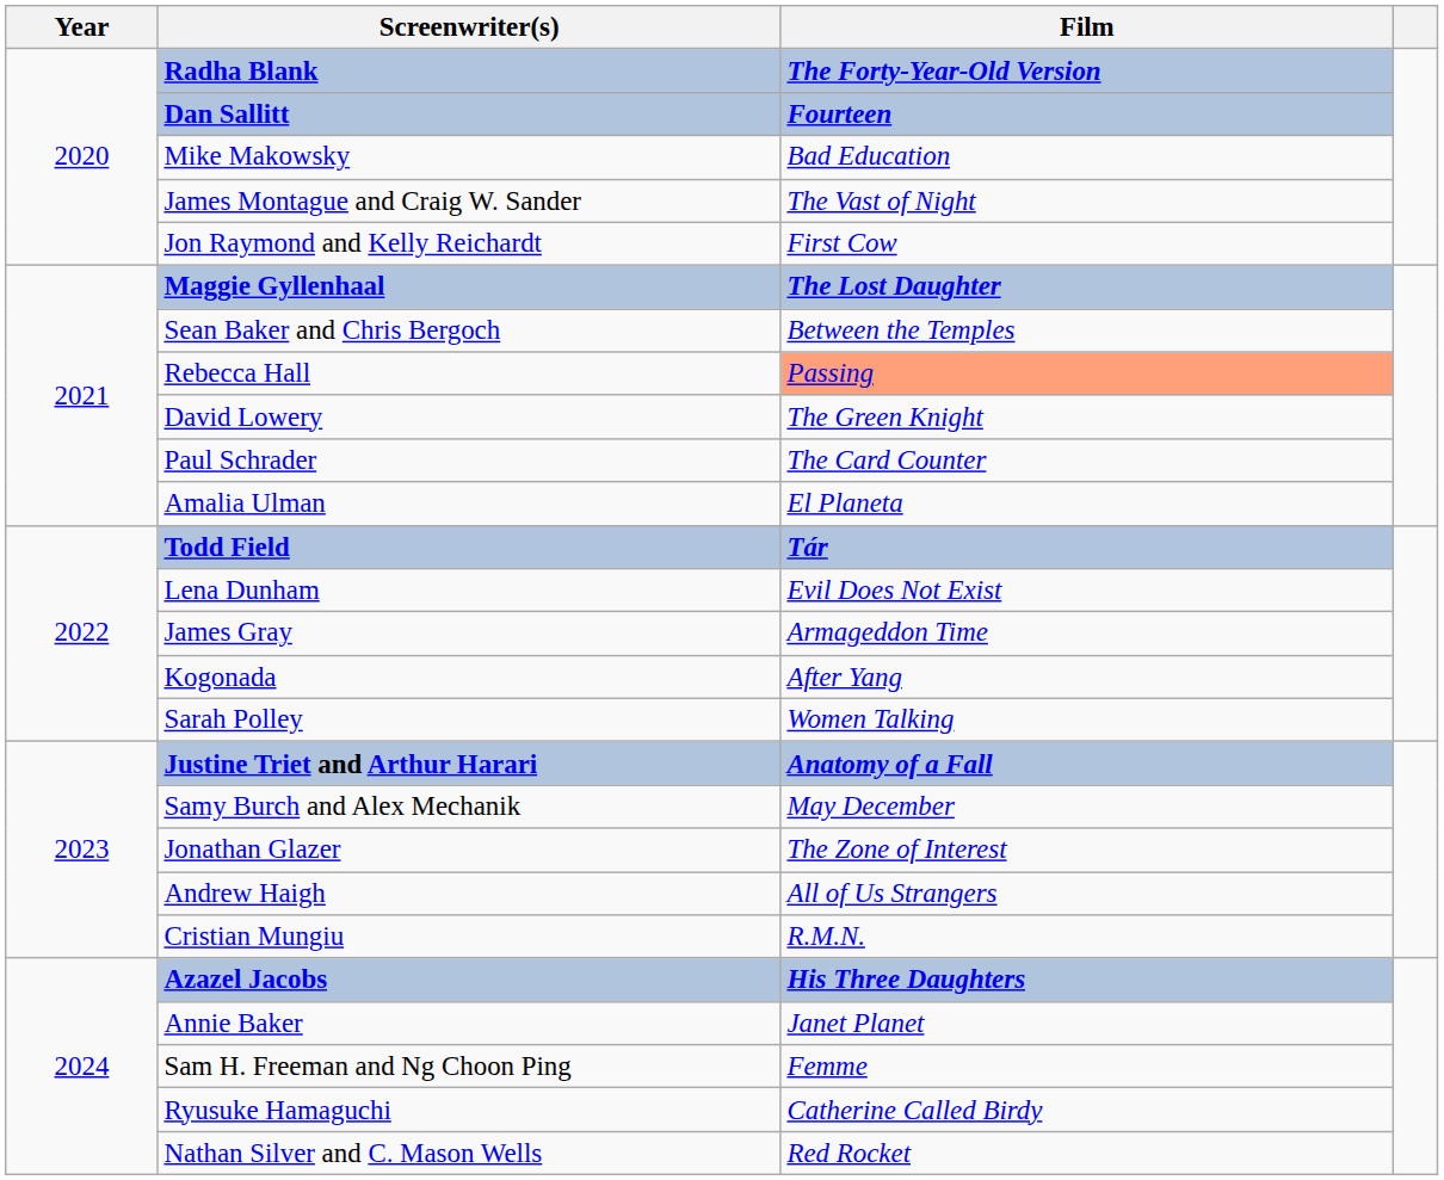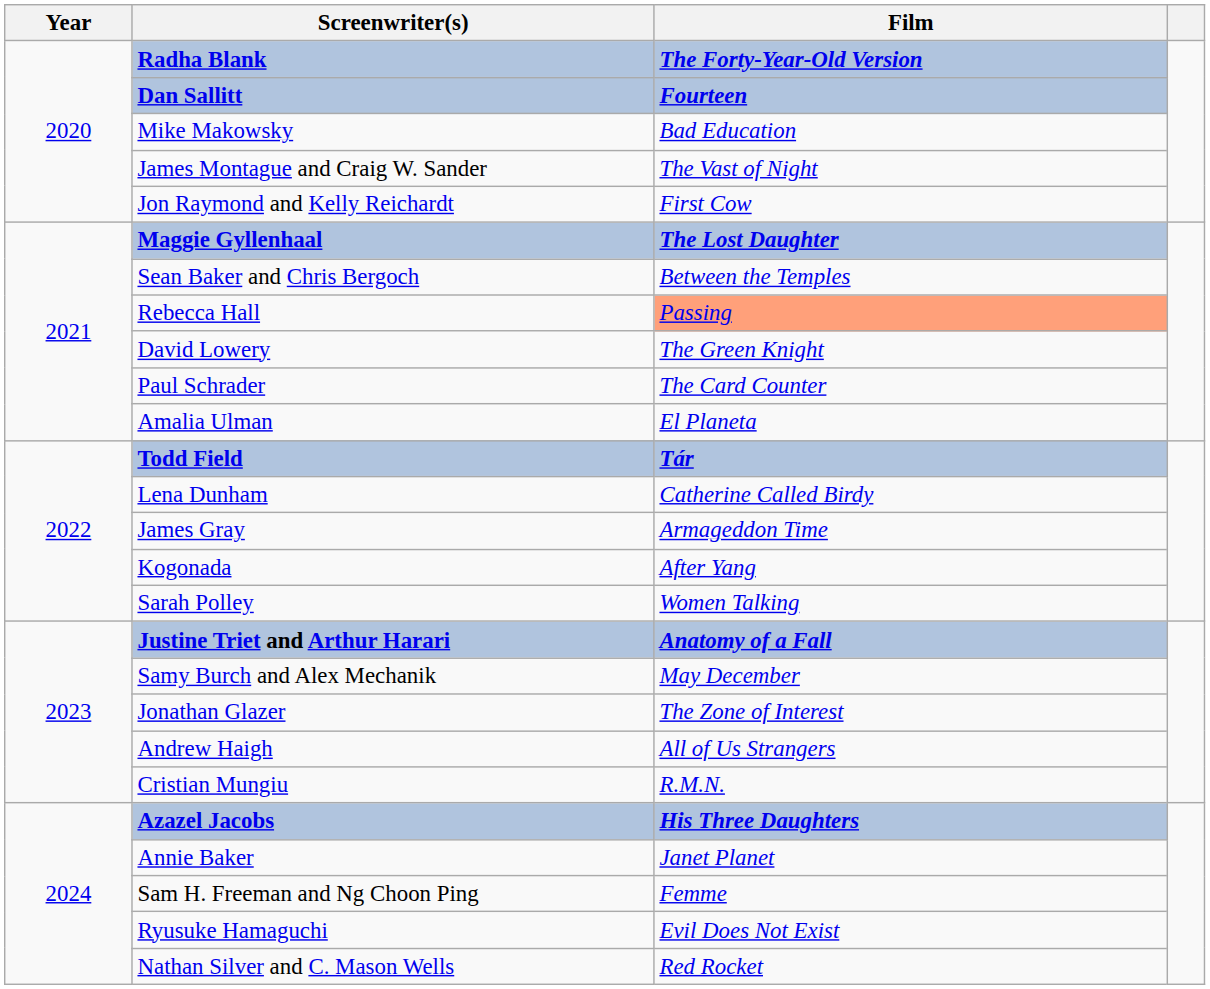Lena Dunham | Film: Evil Does Not Exist -> Catherine Called Birdy
Ryusuke Hamaguchi | Film: Catherine Called Birdy -> Evil Does Not Exist
